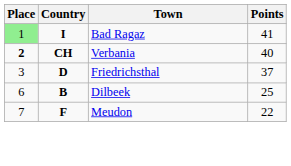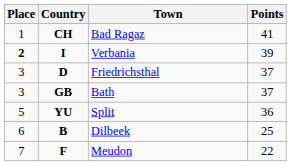Bad Ragaz | Place: lightgreen background -> no background
Bad Ragaz | Country: I -> CH
Verbania | Country: CH -> I
Verbania | Points: 40 -> 39
+ row: 3 | GB | Bath | 37
+ row: 5 | YU | Split | 36
